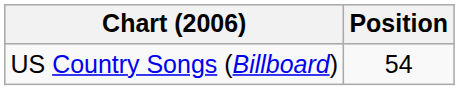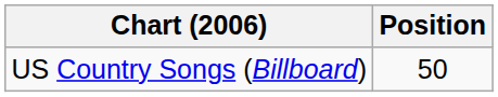US Country Songs (Billboard) | Position: 54 -> 50
